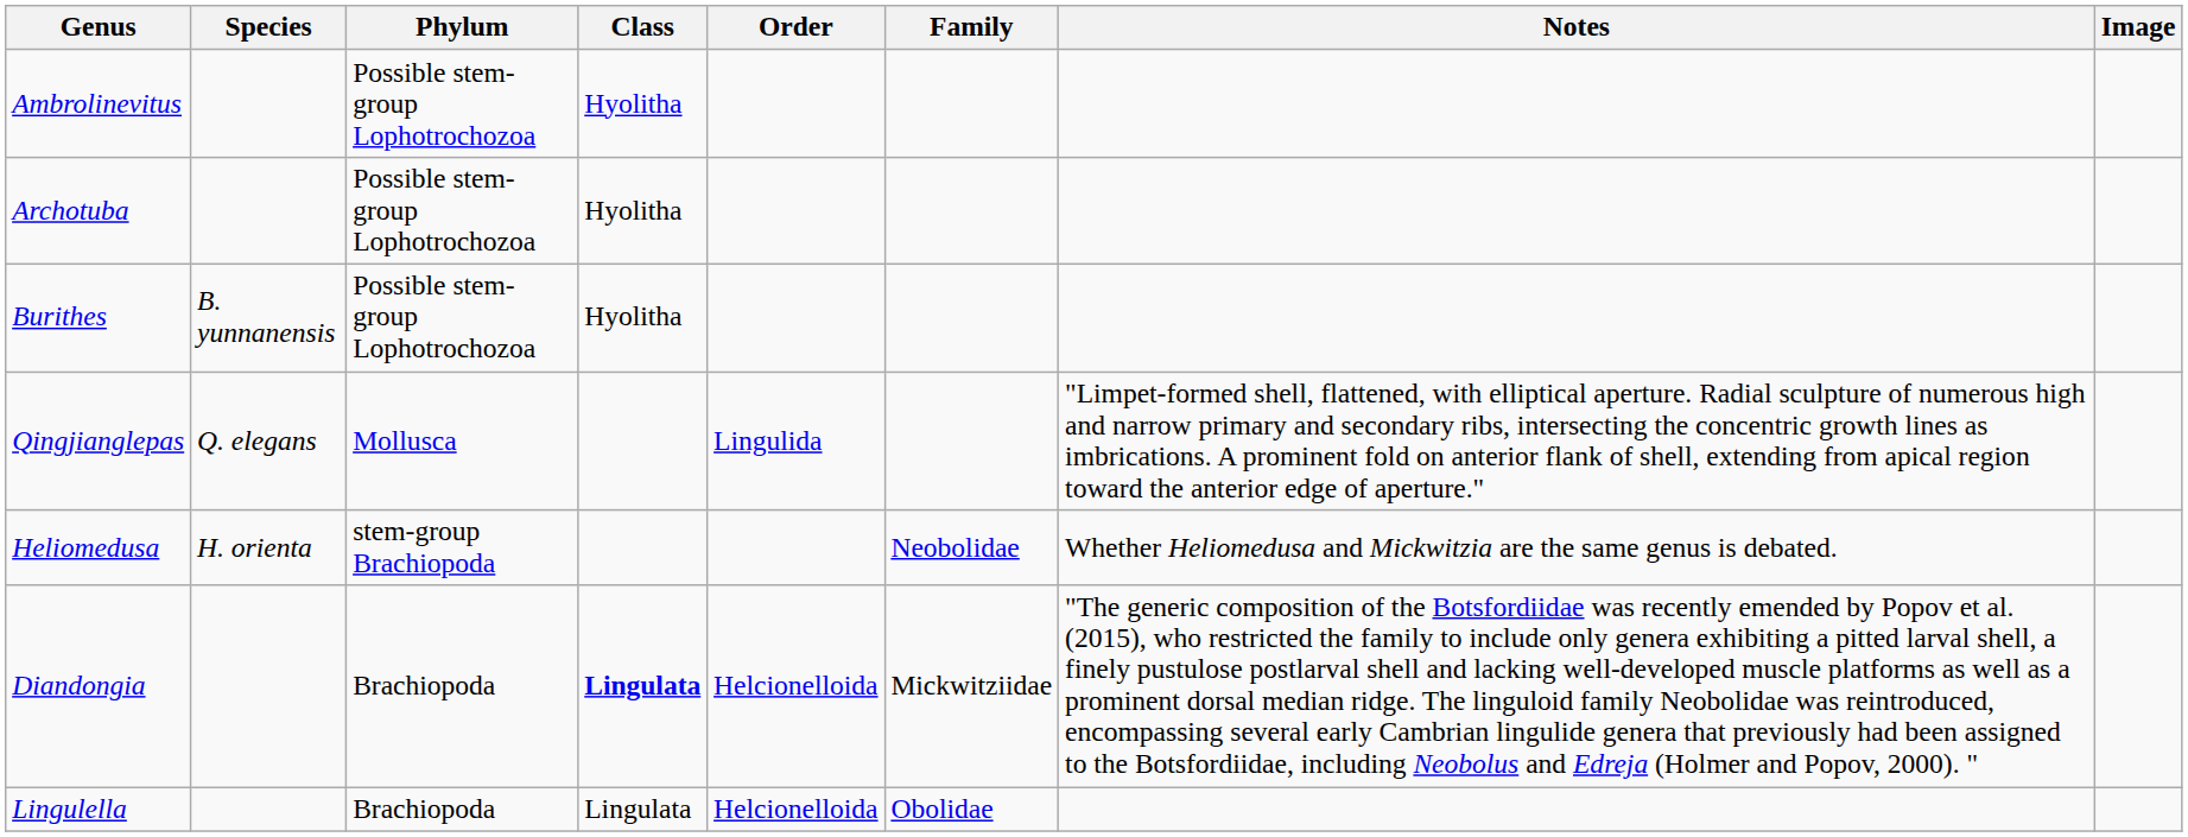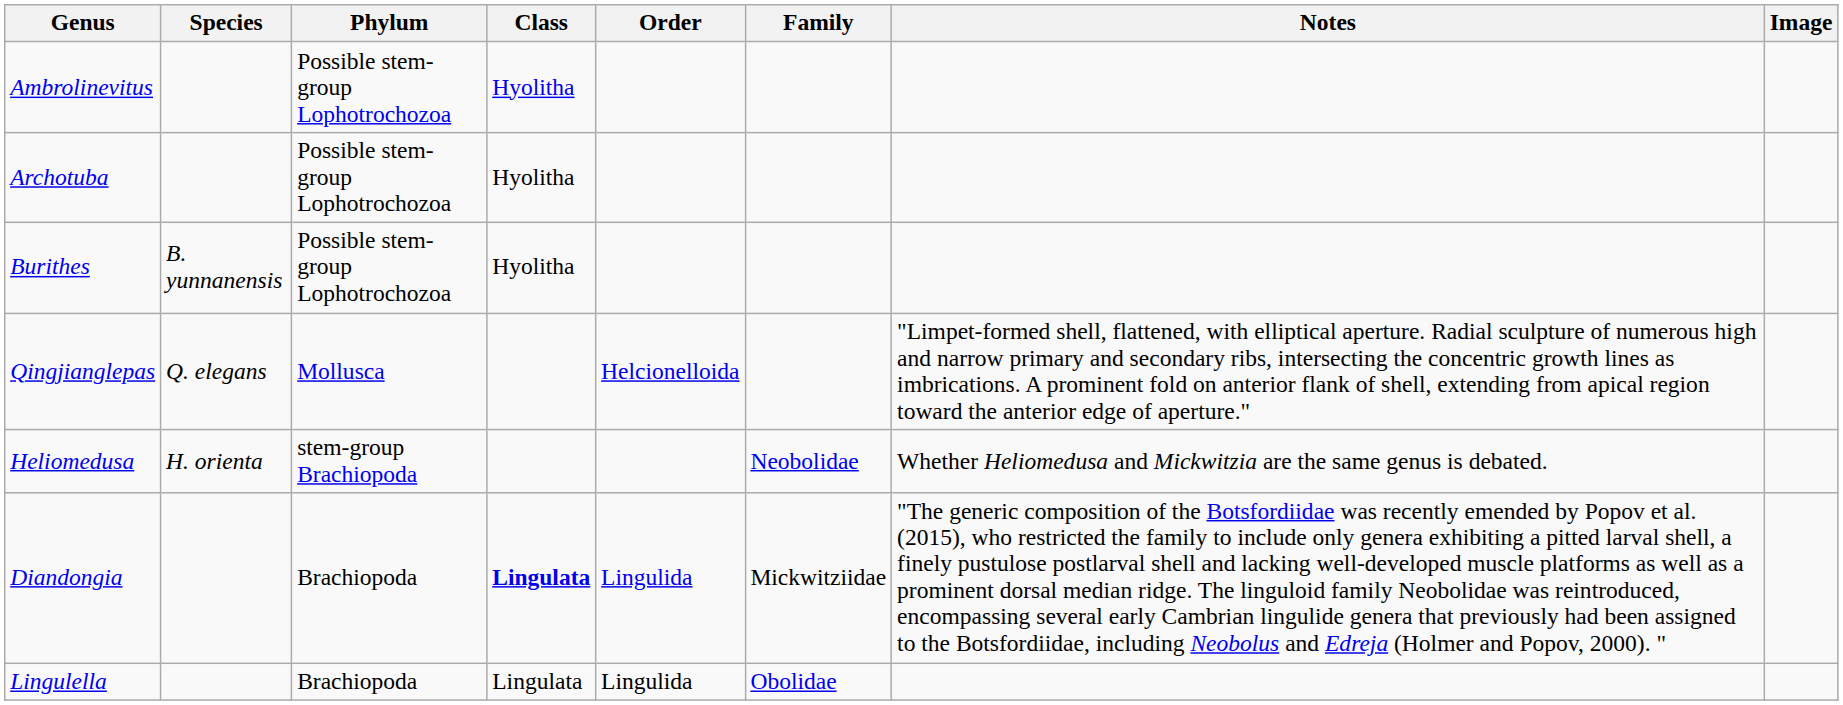Qingjianglepas | Order: Lingulida -> Helcionelloida
Diandongia | Order: Helcionelloida -> Lingulida
Lingulella | Order: Helcionelloida -> Lingulida
